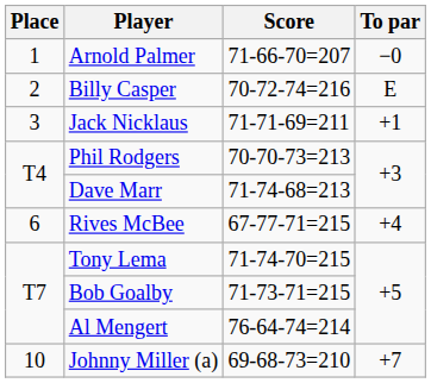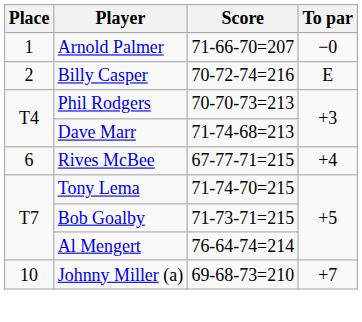- row: 3 | Jack Nicklaus | 71-71-69=211 | +1
